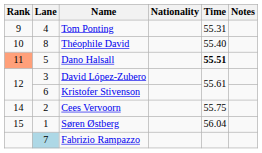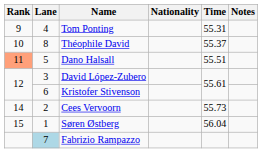Théophile David | Time: 55.40 -> 55.37
Dano Halsall | Time: bold -> normal
Cees Vervoorn | Time: 55.75 -> 55.73
